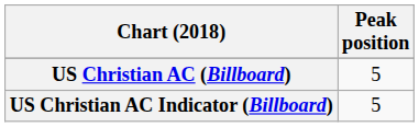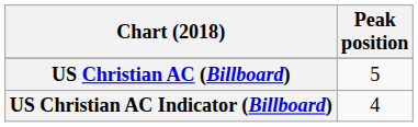US Christian AC Indicator (Billboard) | Peak position: 5 -> 4
